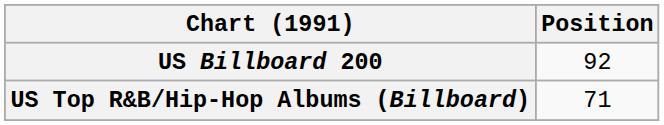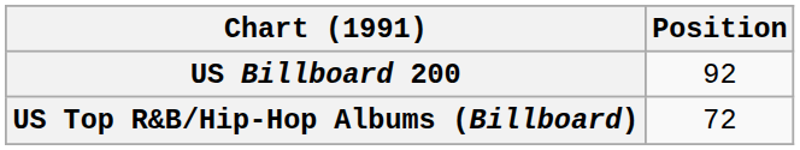US Top R&B/Hip-Hop Albums (Billboard) | Position: 71 -> 72
